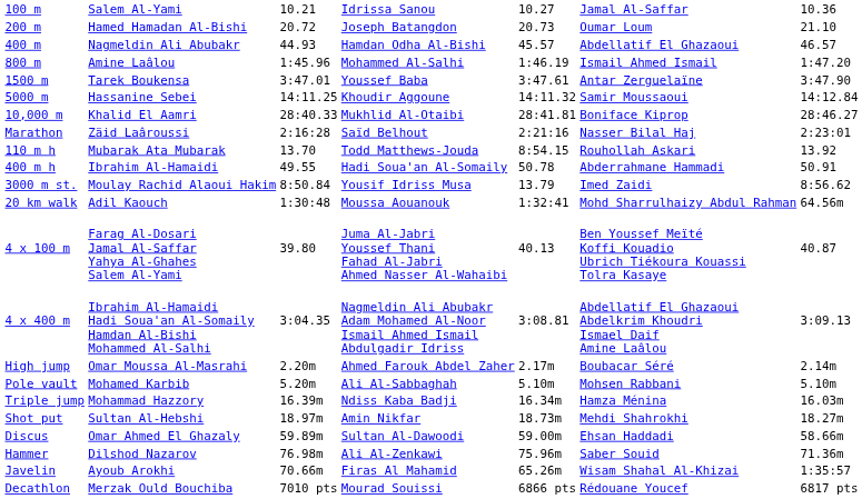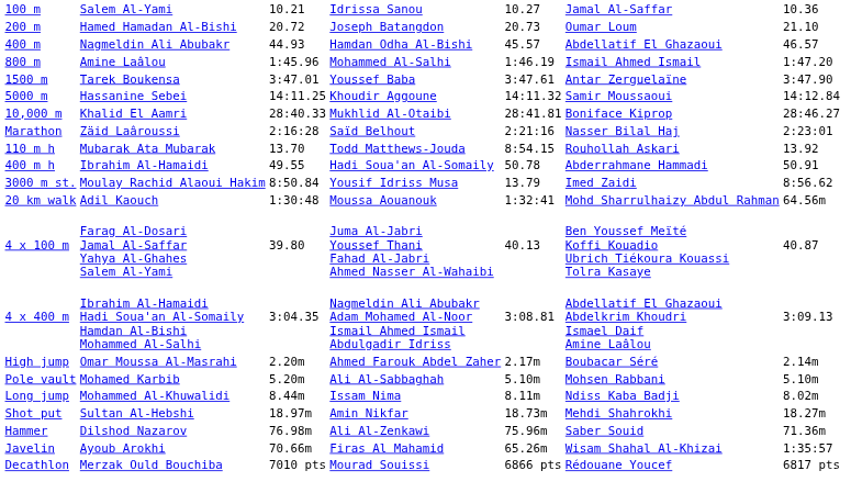+ row: Long jump | Mohammed Al-Khuwalidi | 8.44m | Issam Nima | 8.11m | Ndiss Kaba Badji | 8.02m
- row: Triple jump | Mohammad Hazzory | 16.39m | Ndiss Kaba Badji | 16.34m | Hamza Ménina | 16.03m
- row: Discus | Omar Ahmed El Ghazaly | 59.89m | Sultan Al-Dawoodi | 59.00m | Ehsan Haddadi | 58.66m
